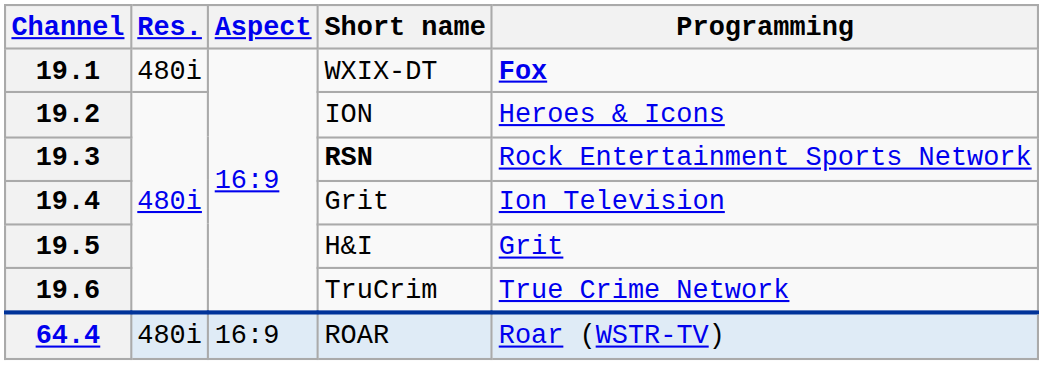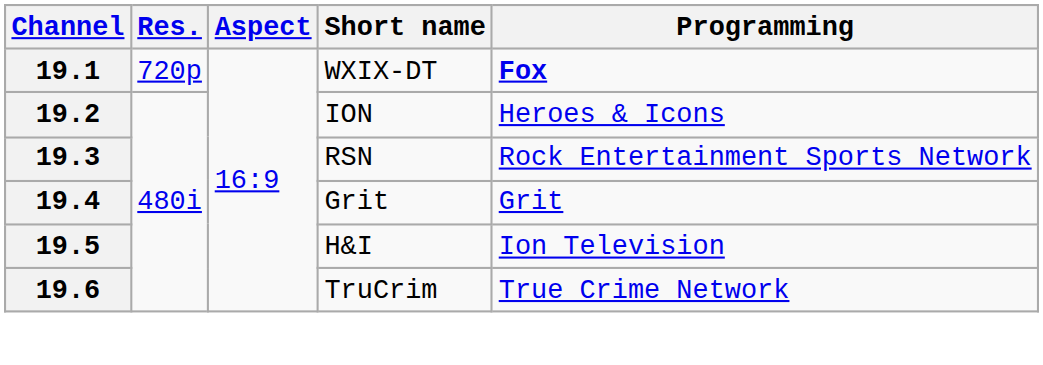19.1 | Res.: 480i -> 720p
19.3 | Short name: bold -> normal
19.4 | Programming: Ion Television -> Grit
19.5 | Programming: Grit -> Ion Television
- row: 64.4 | 480i | 16:9 | ROAR | Roar (WSTR-TV)
